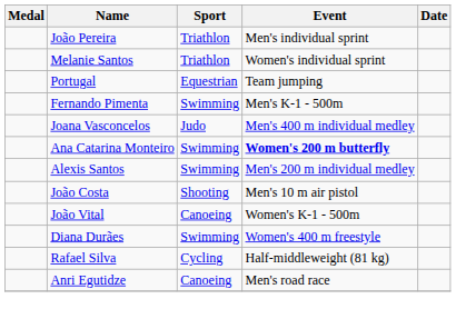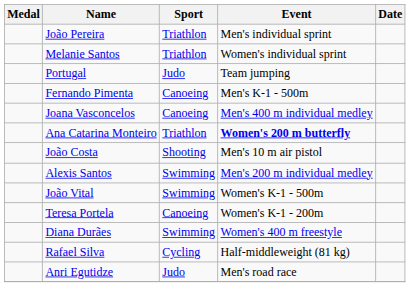Portugal | Sport: Equestrian -> Judo
Fernando Pimenta | Sport: Swimming -> Canoeing
Joana Vasconcelos | Sport: Judo -> Canoeing
Ana Catarina Monteiro | Sport: Swimming -> Triathlon
rows swapped: Alexis Santos <-> João Costa
João Vital | Sport: Canoeing -> Swimming
+ row: Teresa Portela | Canoeing | Women's K-1 - 200m
Anri Egutidze | Sport: Canoeing -> Judo
